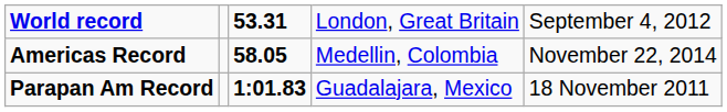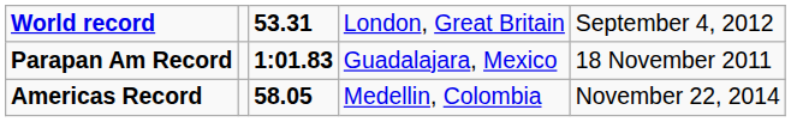rows swapped: Americas Record <-> Parapan Am Record
